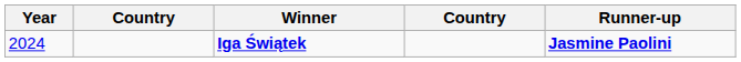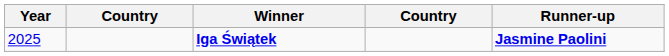Iga Świątek | Year: 2024 -> 2025
